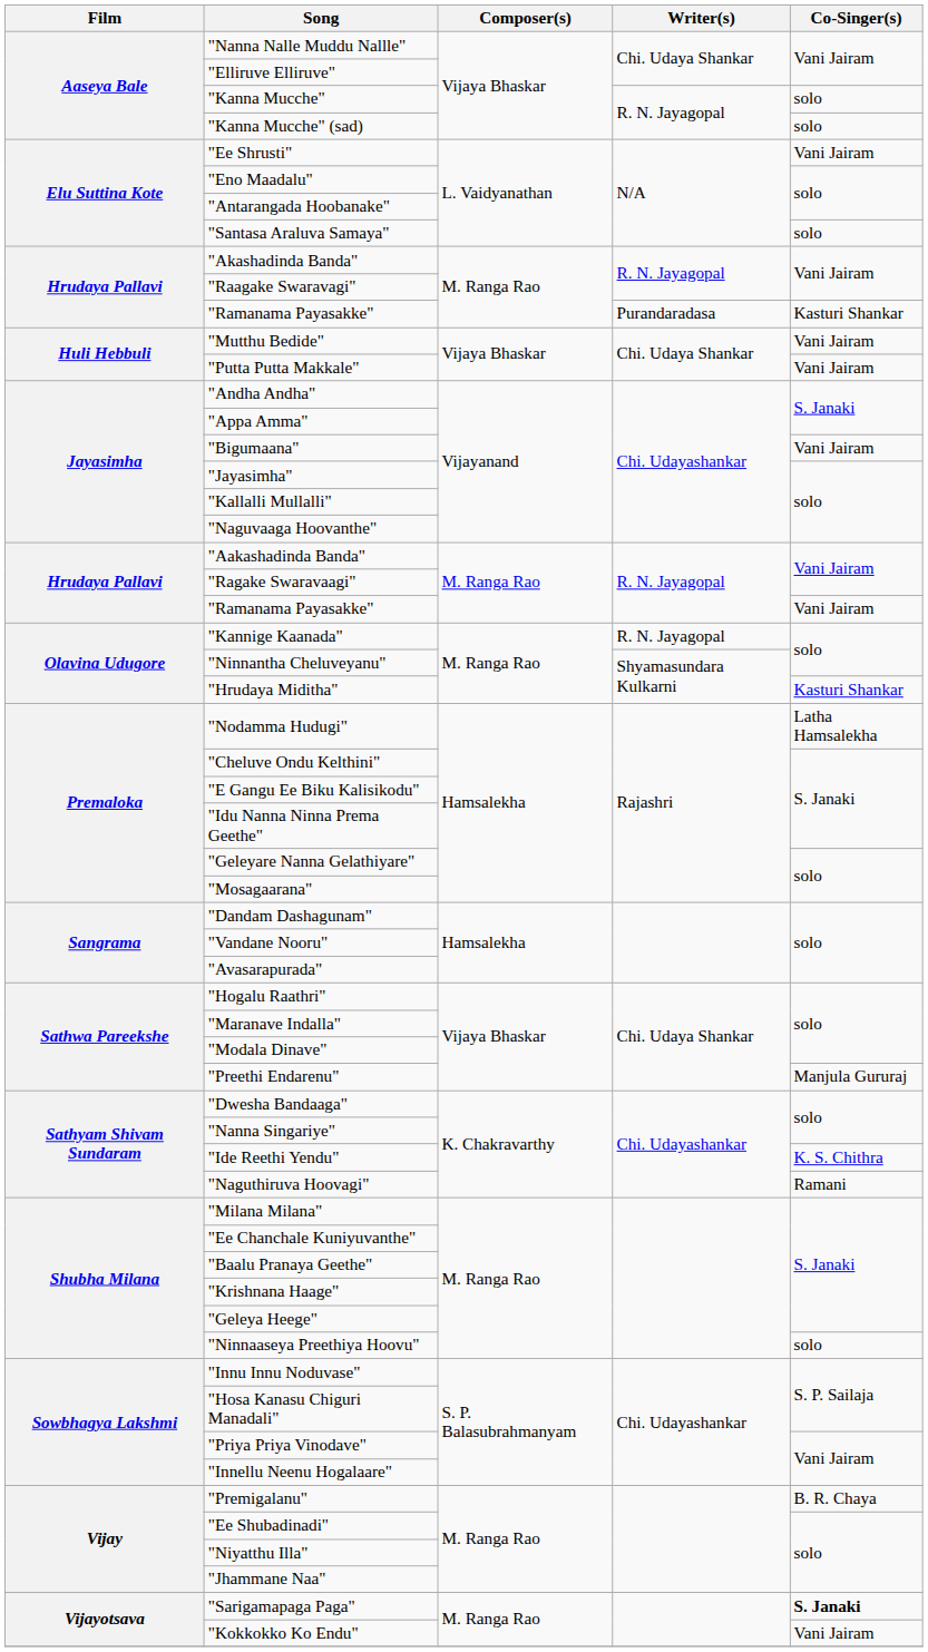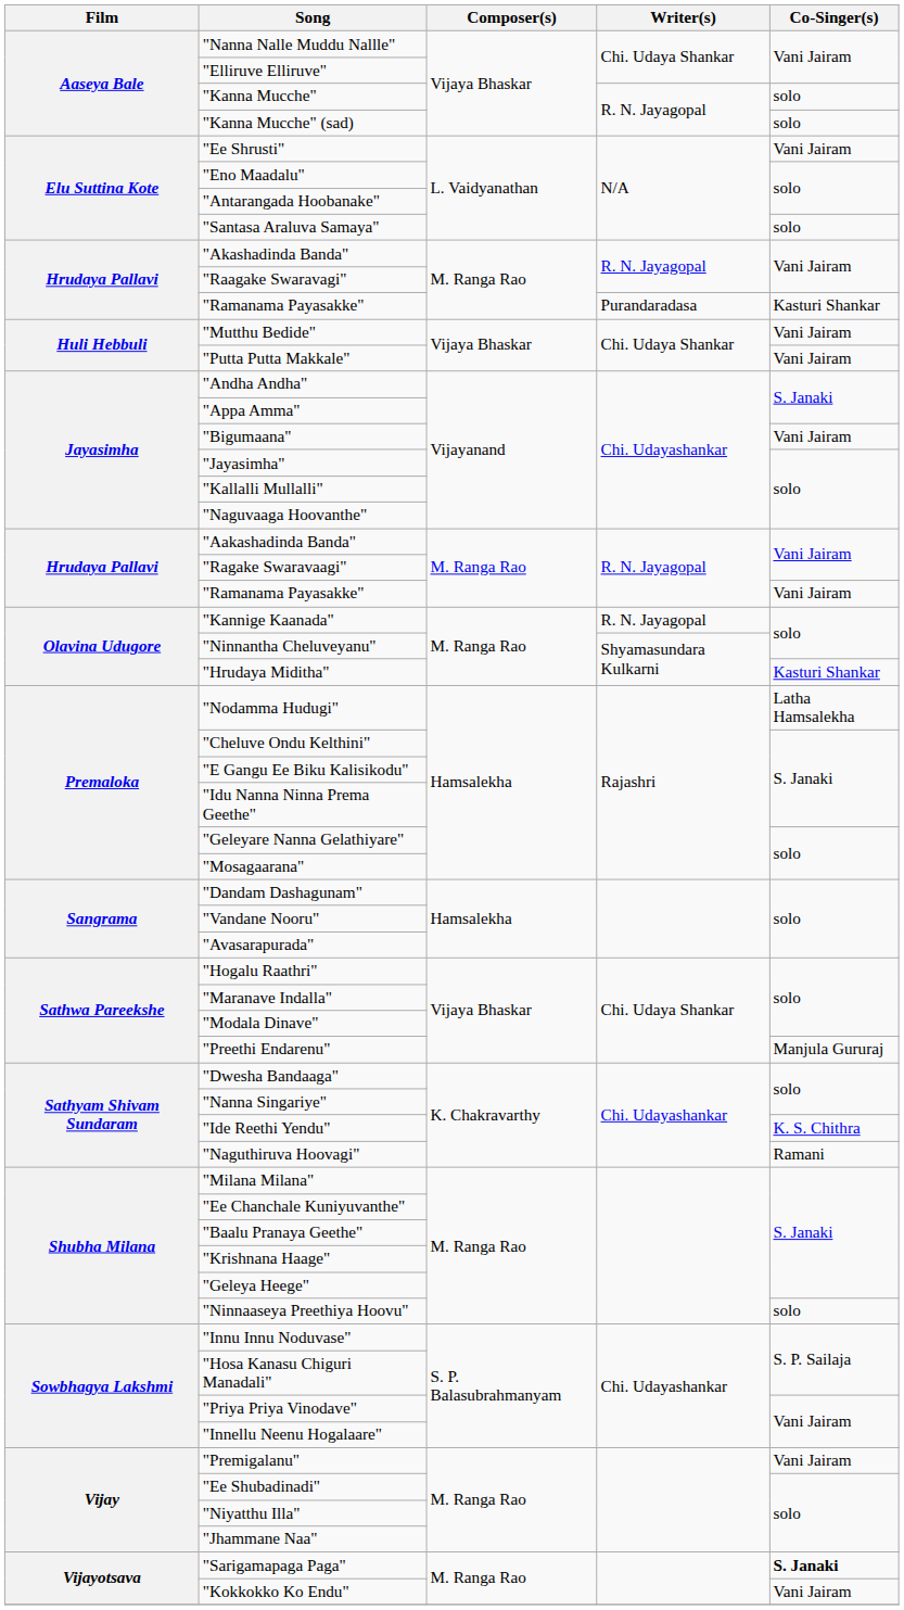"Premigalanu" | Co-Singer(s): B. R. Chaya -> Vani Jairam
